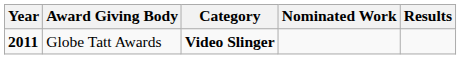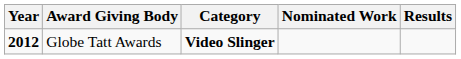Globe Tatt Awards | Year: 2011 -> 2012
